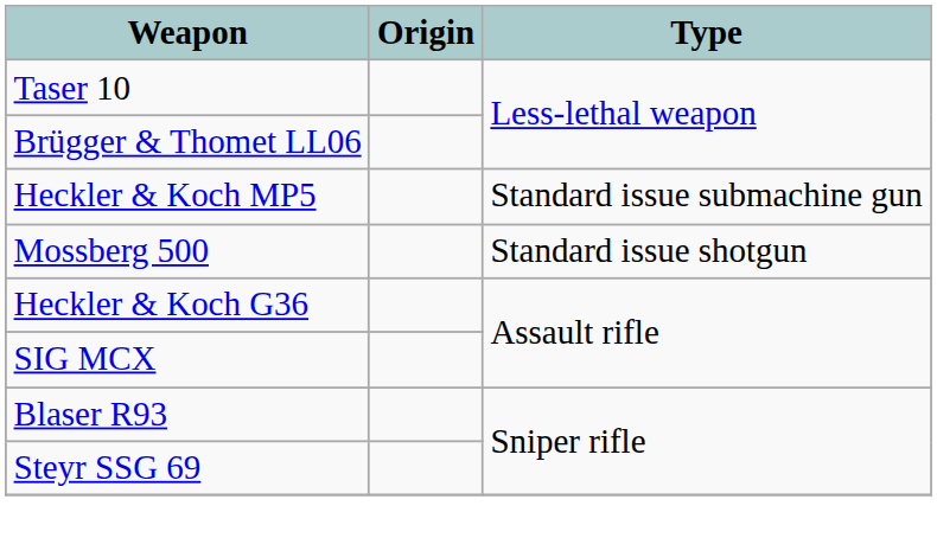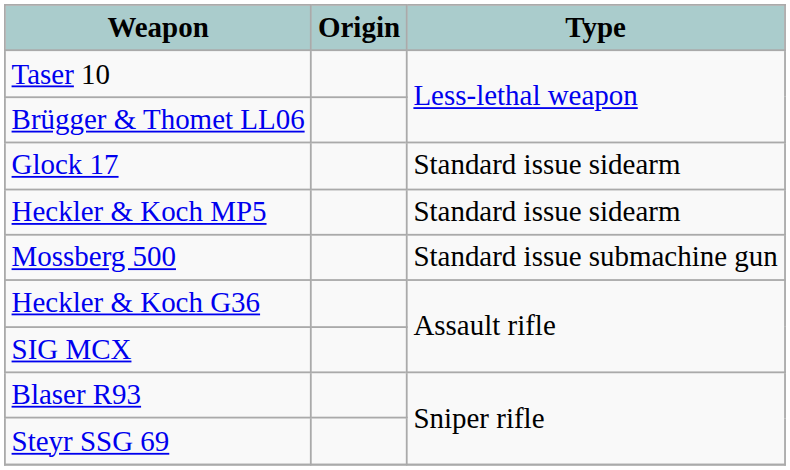+ row: Glock 17 | Standard issue sidearm
Heckler & Koch MP5 | Type: Standard issue submachine gun -> Standard issue sidearm
Mossberg 500 | Type: Standard issue shotgun -> Standard issue submachine gun
